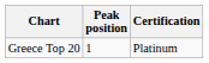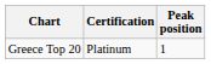columns swapped: Peak position <-> Certification
